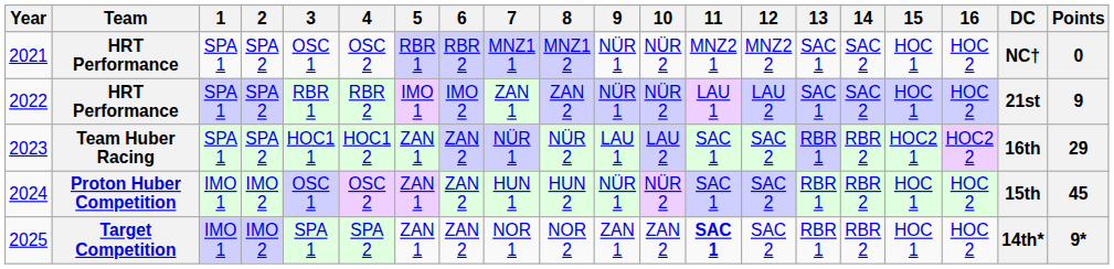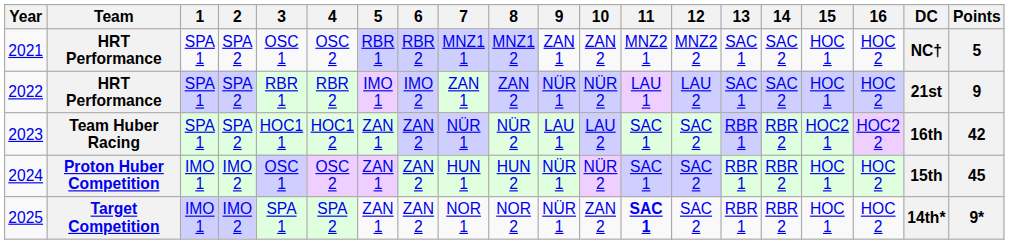2021 | 9: NÜR 1 -> ZAN 1
2021 | 10: NÜR 2 -> ZAN 2
2021 | Points: 0 -> 5
2023 | Points: 29 -> 42
2025 | 9: ZAN 1 -> NÜR 1
